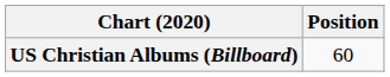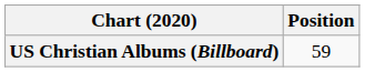US Christian Albums (Billboard) | Position: 60 -> 59
